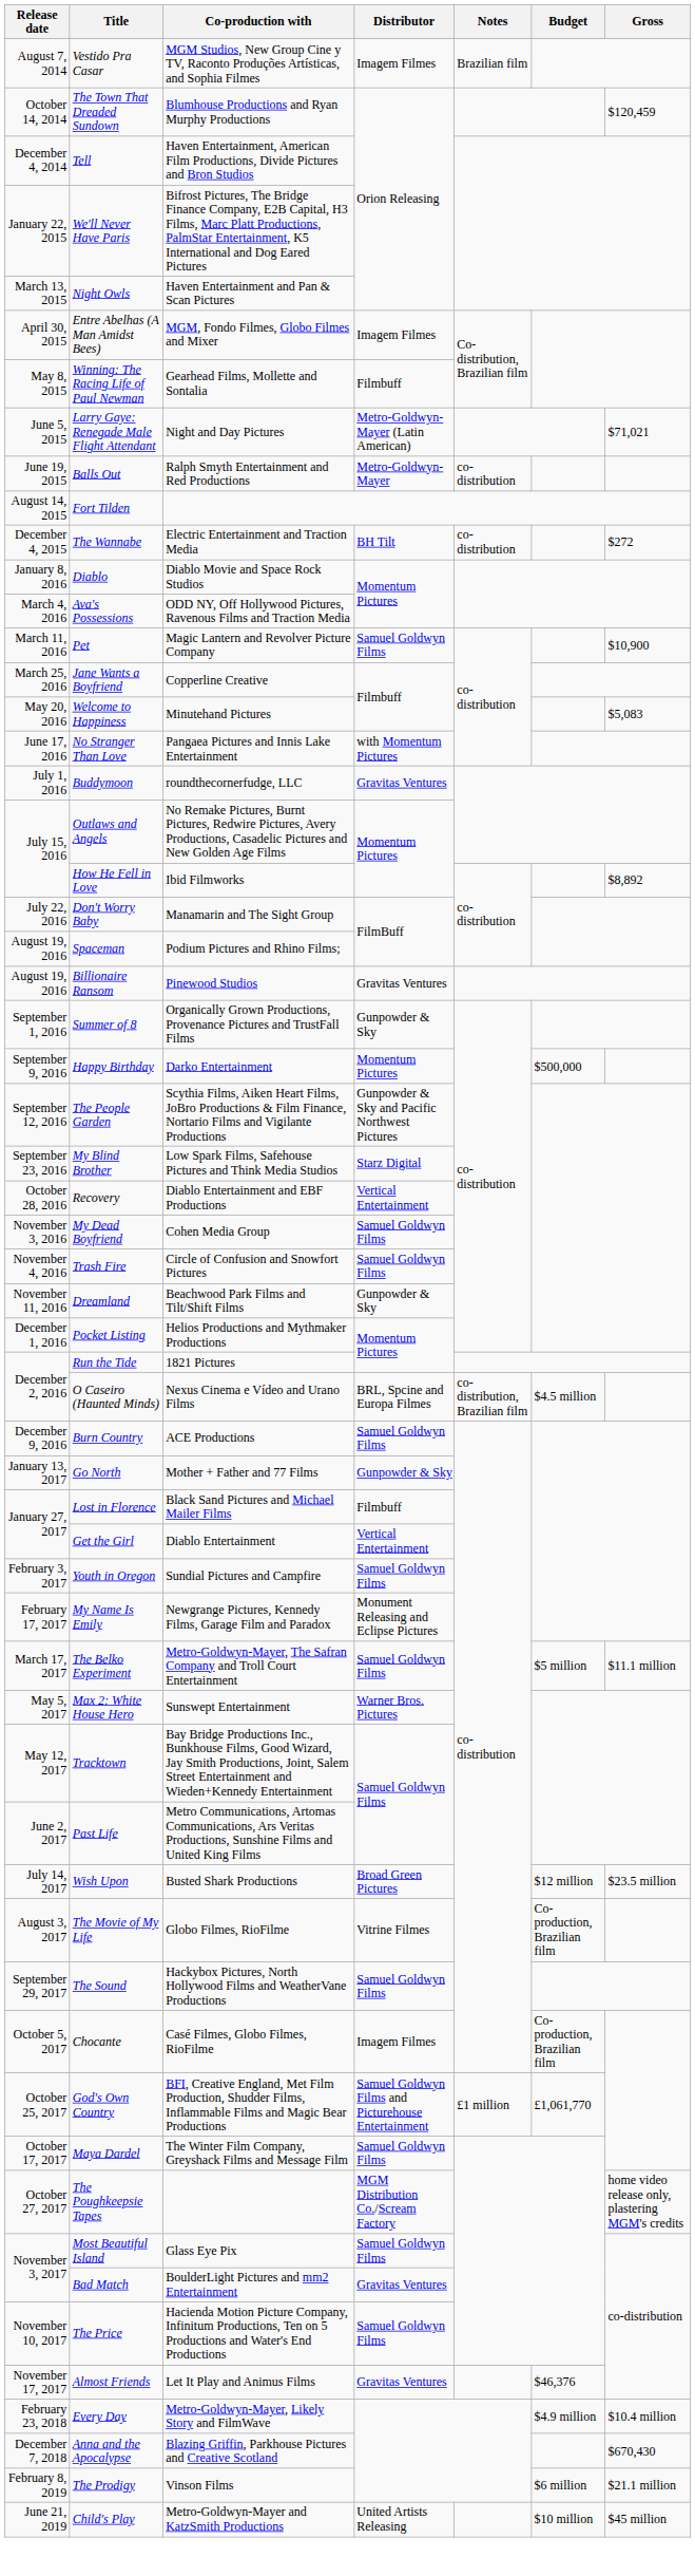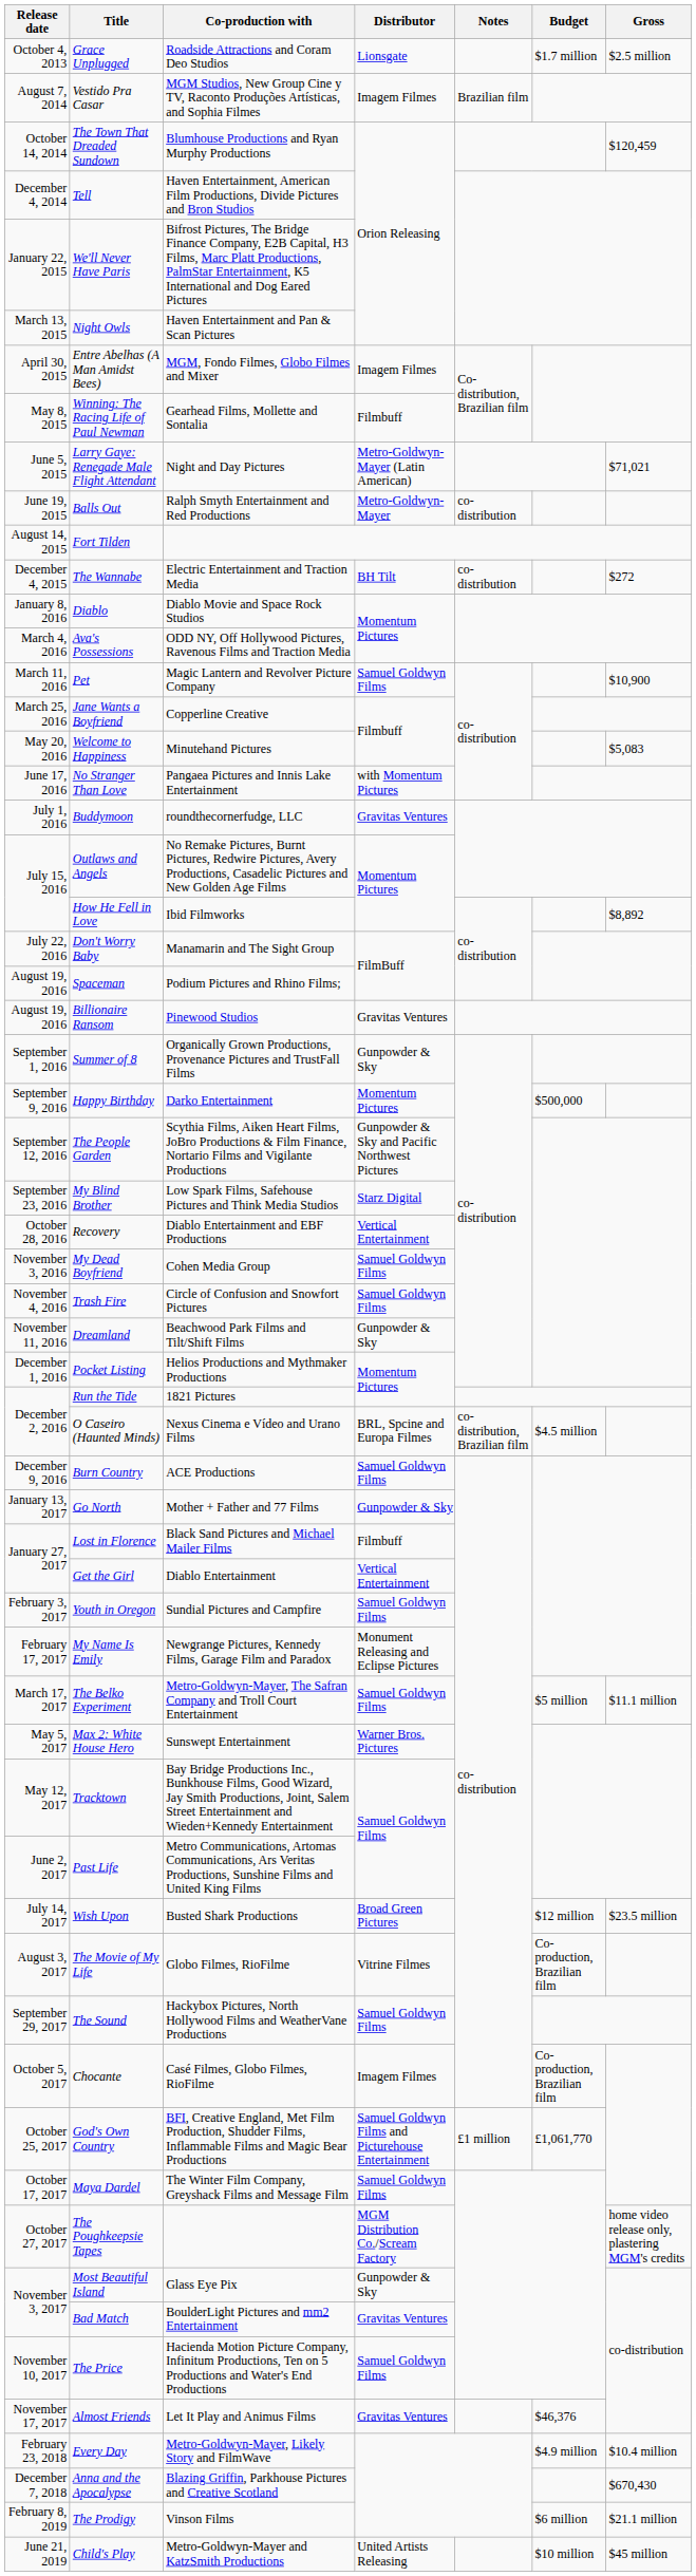+ row: October 4, 2013 | Grace Unplugged | Roadside Attractions and Coram Deo Studios | Lionsgate | $1.7 million | $2.5 million
Most Beautiful Island | Distributor: Samuel Goldwyn Films -> Gunpowder & Sky
